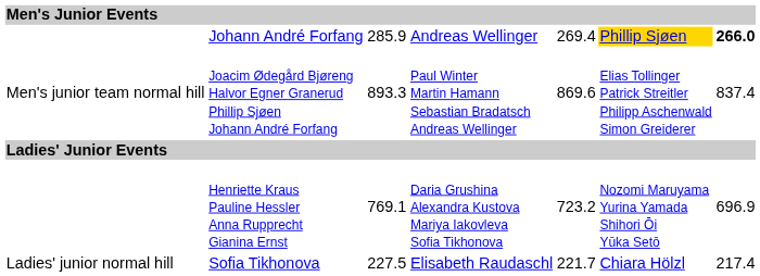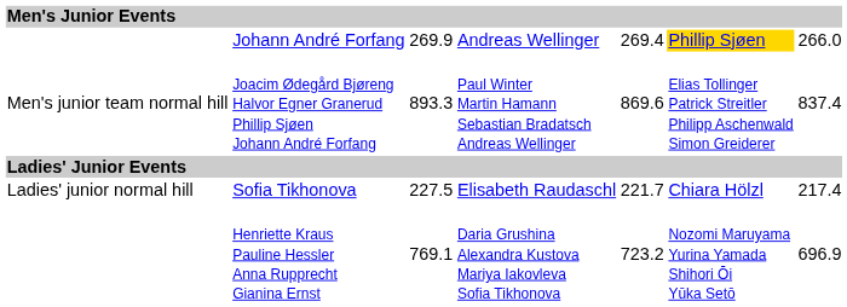Johann André Forfang | column 3: 285.9 -> 269.9
Johann André Forfang | column 7: bold -> normal
rows swapped: Sofia Tikhonova <-> Henriette Kraus Pauline Hessler Anna Rupprecht Gianina Ernst
